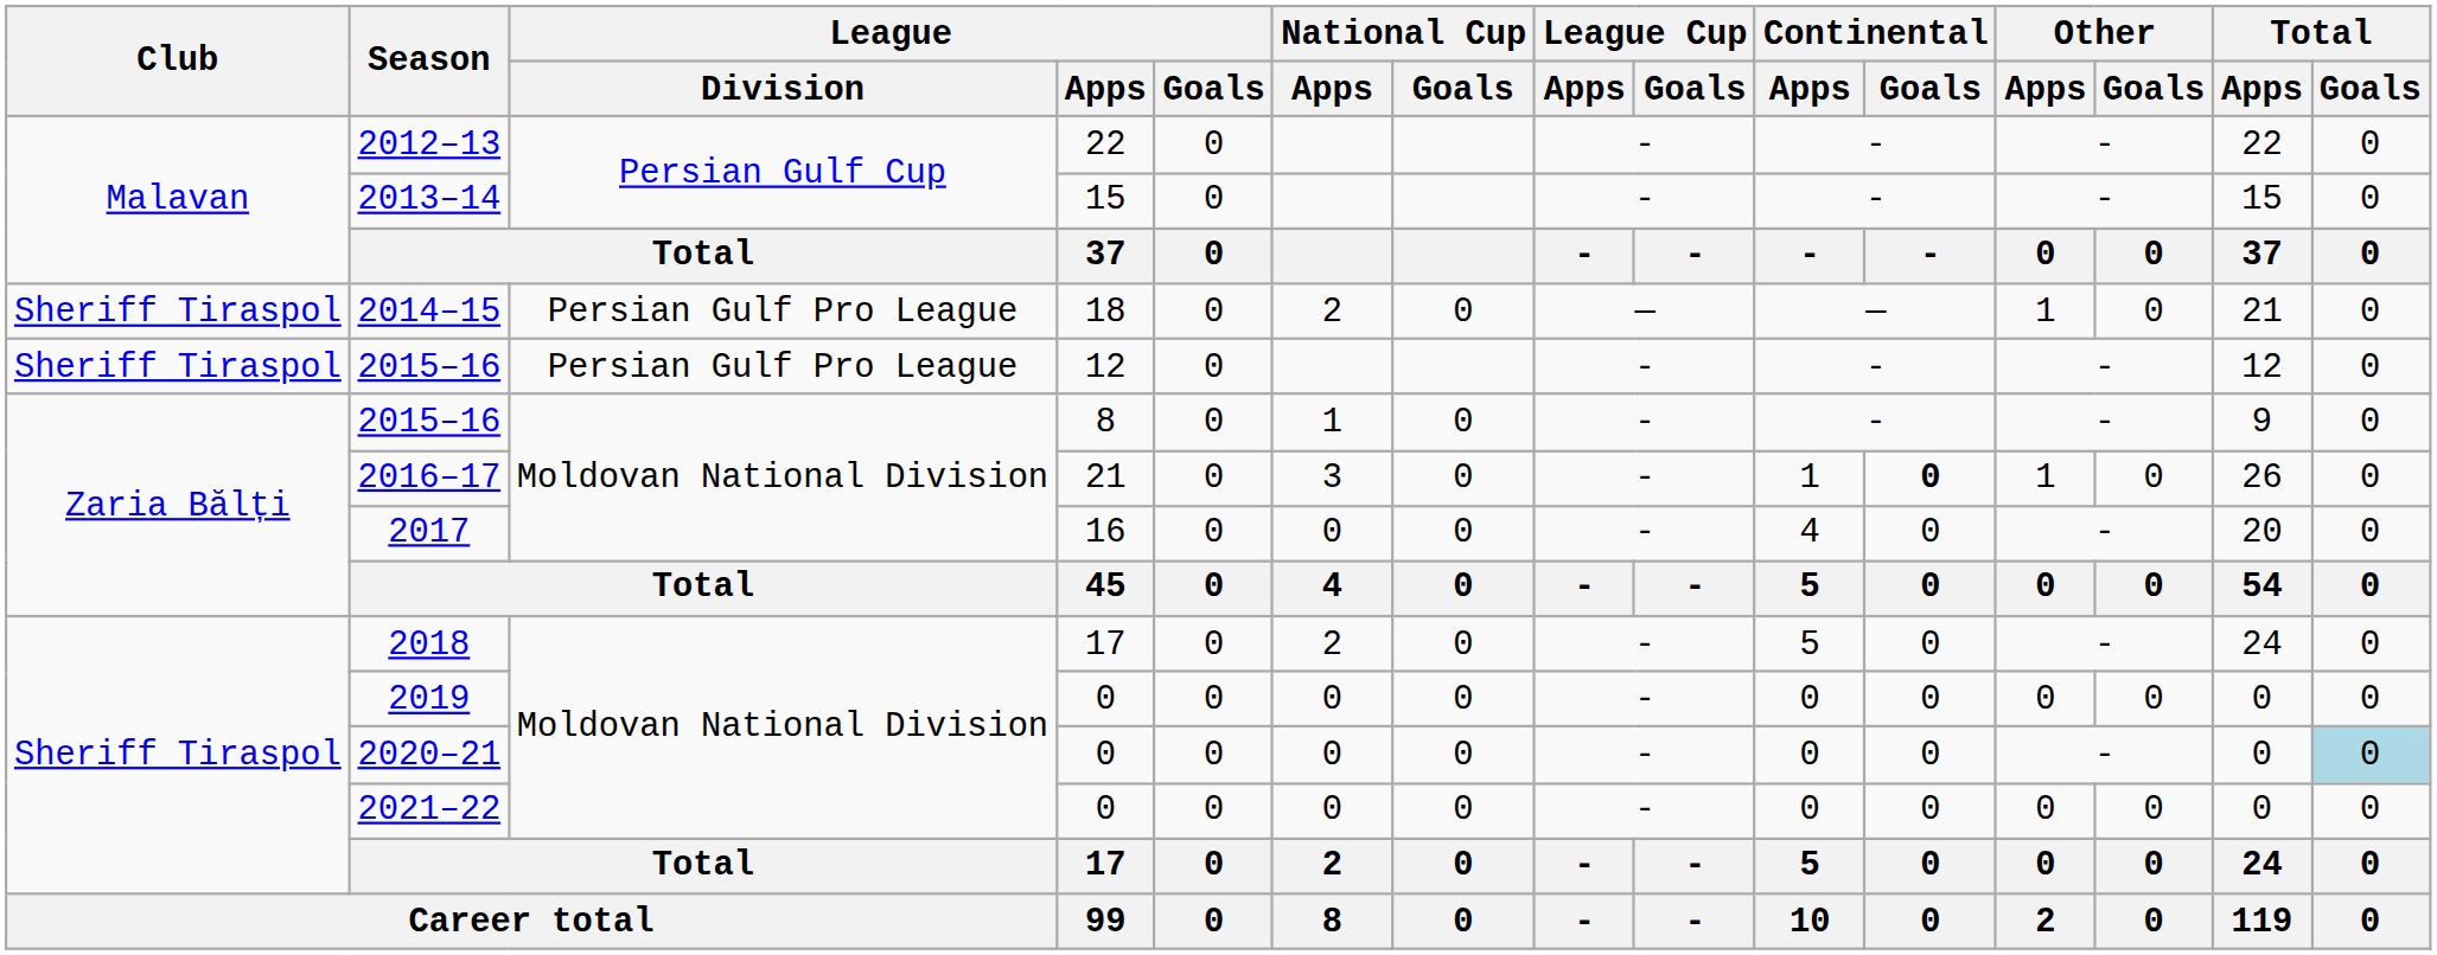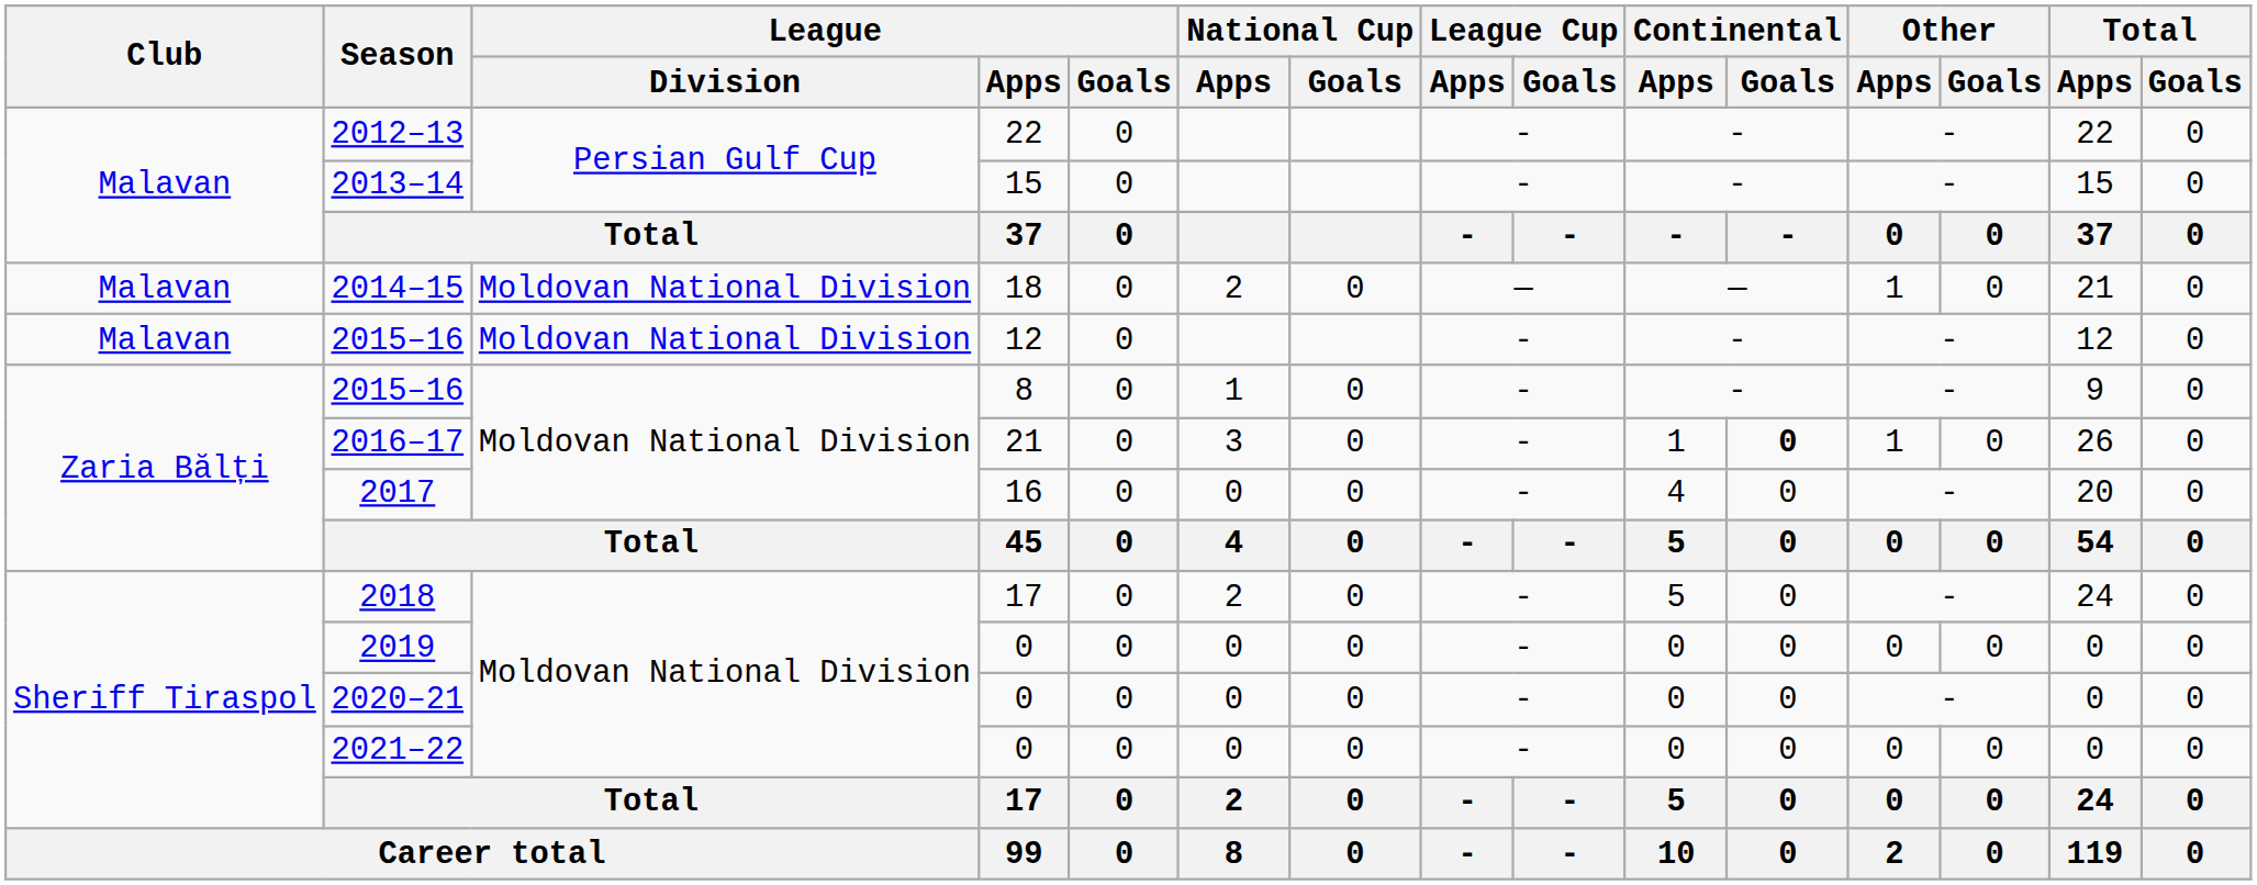2014–15 | Club: Sheriff Tiraspol -> Malavan
2014–15 | League / Division: Persian Gulf Pro League -> Moldovan National Division
2015–16 / 12 | Club: Sheriff Tiraspol -> Malavan
2015–16 / 12 | League / Division: Persian Gulf Pro League -> Moldovan National Division
2020–21 | Total / Goals: lightblue background -> no background
